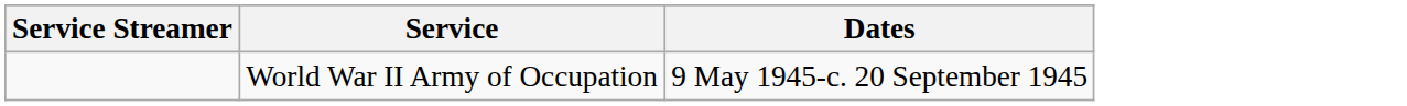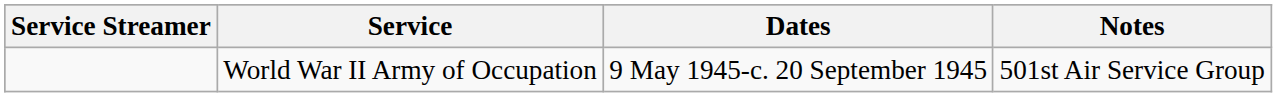+ column: Notes | 501st Air Service Group
